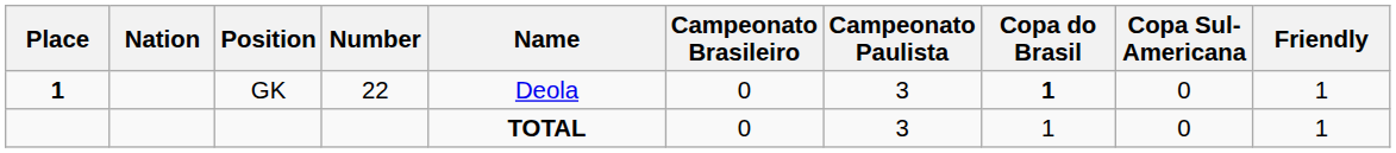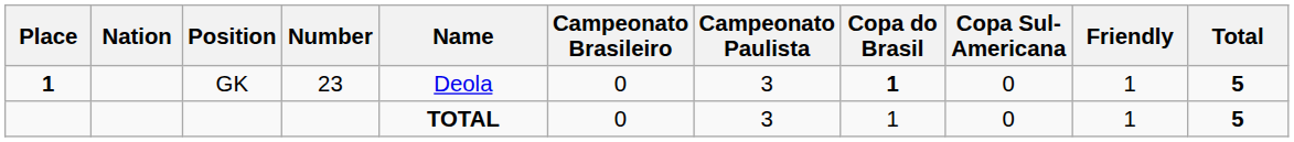+ column: Total | 5 | 5
GK | Number: 22 -> 23
